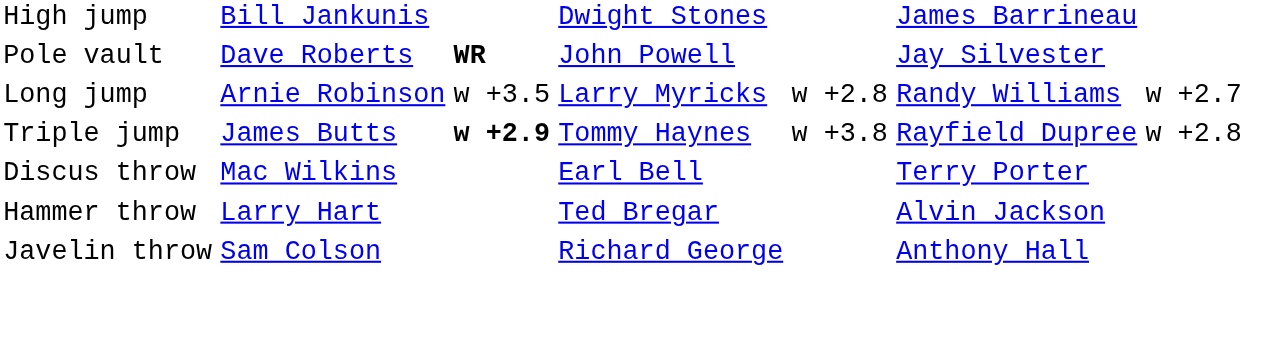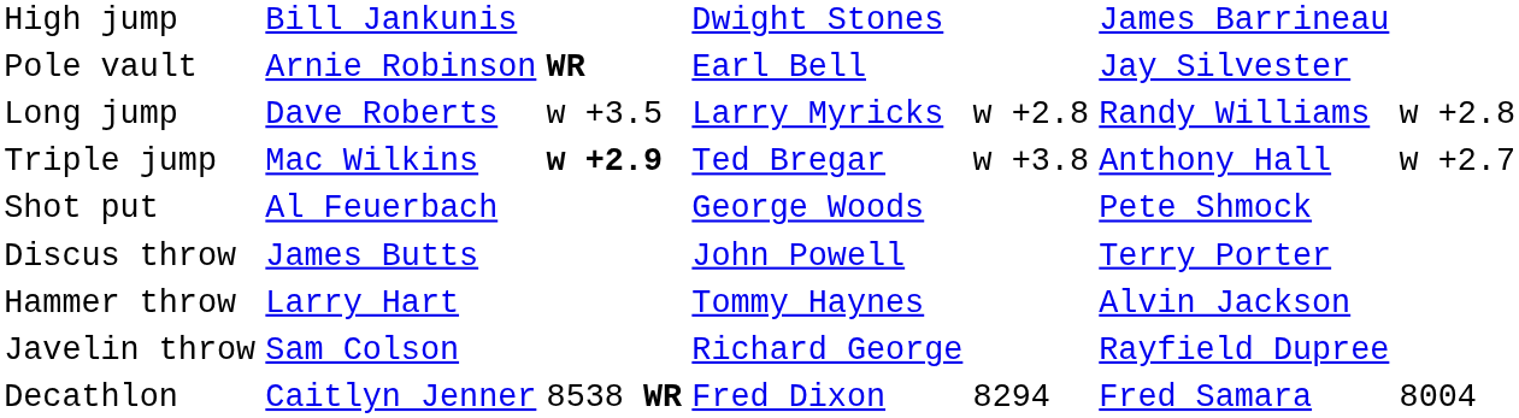Pole vault | column 2: Dave Roberts -> Arnie Robinson
Pole vault | column 4: John Powell -> Earl Bell
Long jump | column 2: Arnie Robinson -> Dave Roberts
Long jump | column 7: w +2.7 -> w +2.8
Triple jump | column 2: James Butts -> Mac Wilkins
Triple jump | column 4: Tommy Haynes -> Ted Bregar
Triple jump | column 6: Rayfield Dupree -> Anthony Hall
Triple jump | column 7: w +2.8 -> w +2.7
+ row: Shot put | Al Feuerbach | George Woods | Pete Shmock
Discus throw | column 2: Mac Wilkins -> James Butts
Discus throw | column 4: Earl Bell -> John Powell
Hammer throw | column 4: Ted Bregar -> Tommy Haynes
Javelin throw | column 6: Anthony Hall -> Rayfield Dupree
+ row: Decathlon | Caitlyn Jenner | 8538 WR | Fred Dixon | 8294 | Fred Samara | 8004
